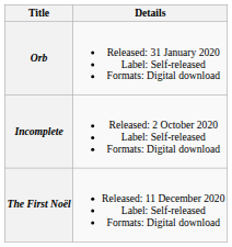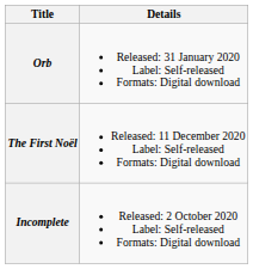rows swapped: Incomplete <-> The First Noël
